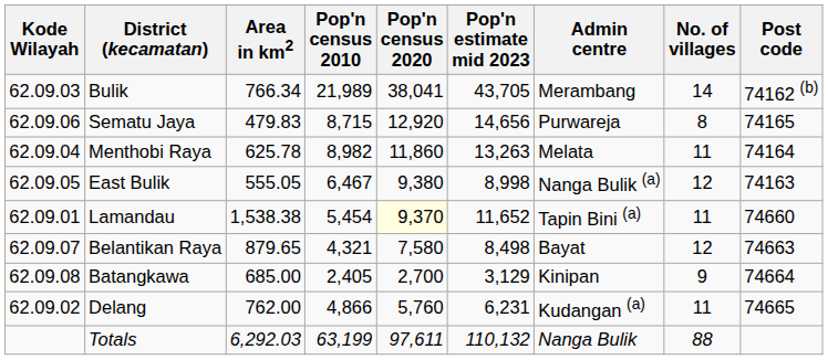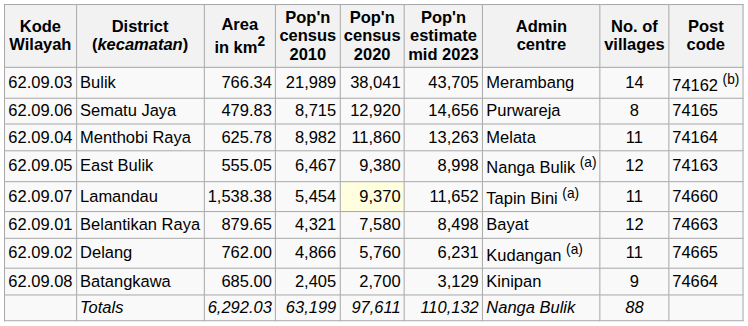Lamandau | Kode Wilayah: 62.09.01 -> 62.09.07
Belantikan Raya | Kode Wilayah: 62.09.07 -> 62.09.01
rows swapped: Delang <-> Batangkawa
